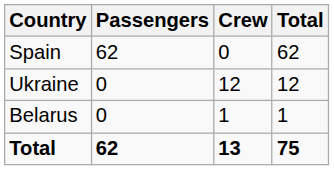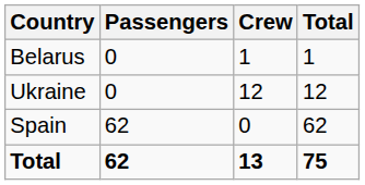rows swapped: Spain <-> Belarus
